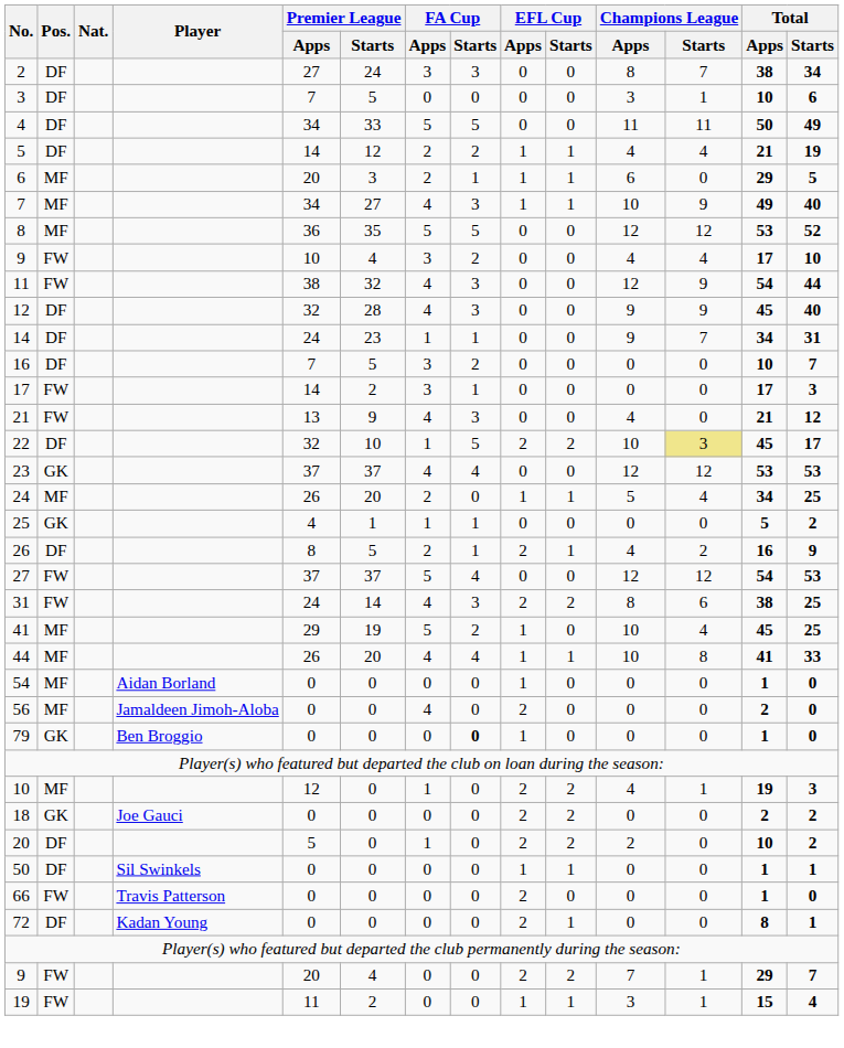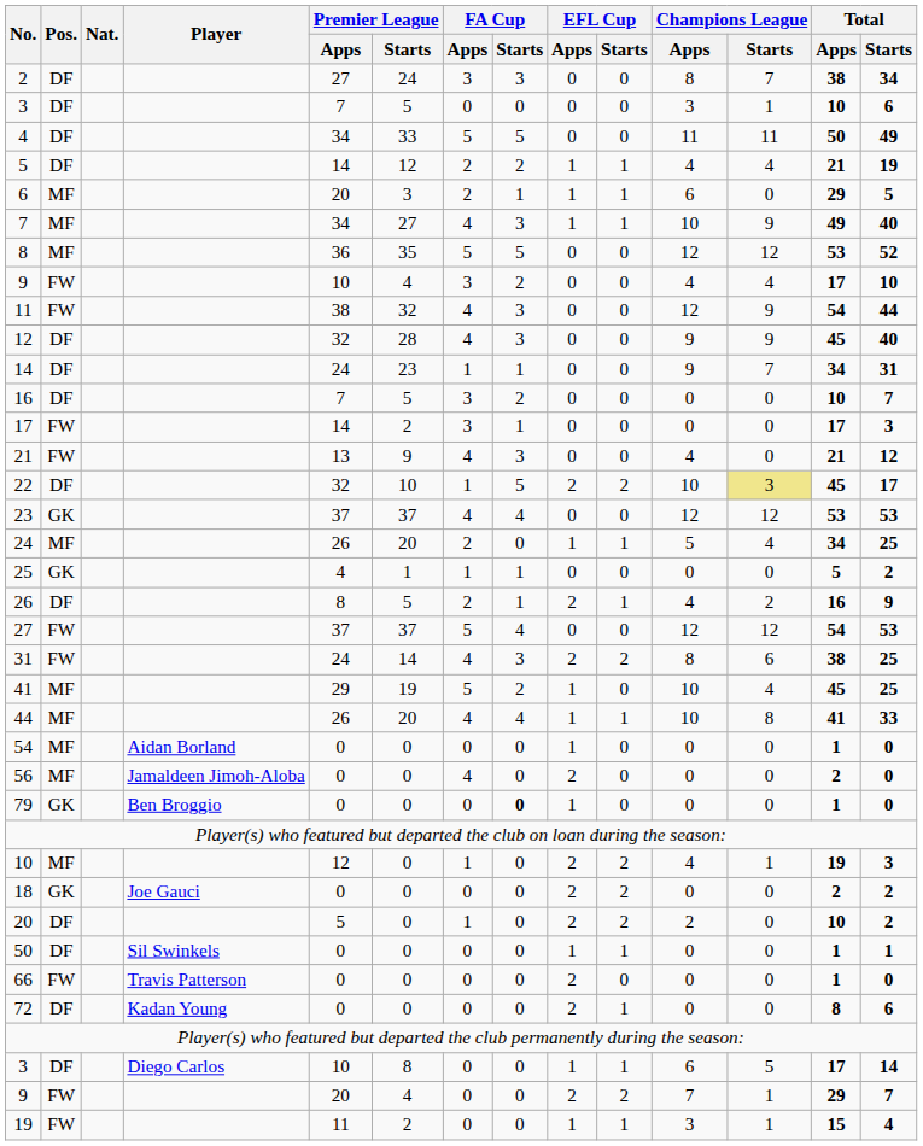72 | Total / Starts: 1 -> 6
+ row: 3 | DF | Diego Carlos | 10 | 8 | 0 | 0 | 1 | 1 | 6 | 5 | 17 | 14
